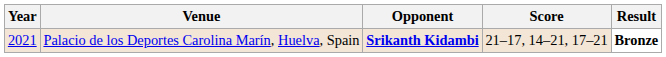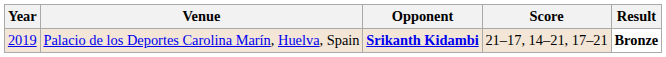Palacio de los Deportes Carolina Marín, Huelva, Spain | Year: 2021 -> 2019
